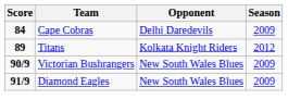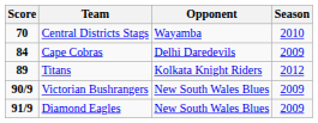+ row: 70 | Central Districts Stags | Wayamba | 2010
